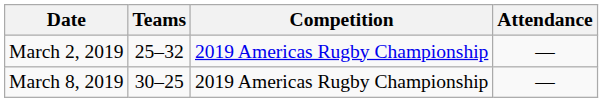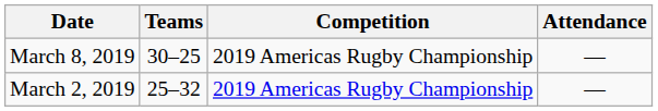rows swapped: March 2, 2019 <-> March 8, 2019
